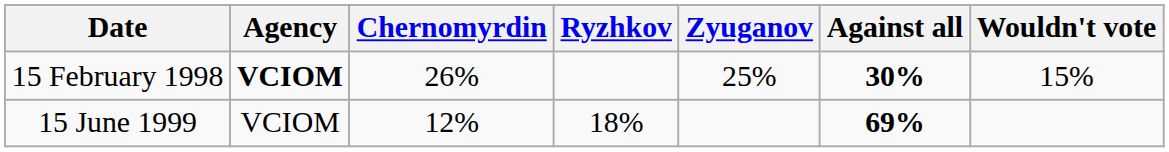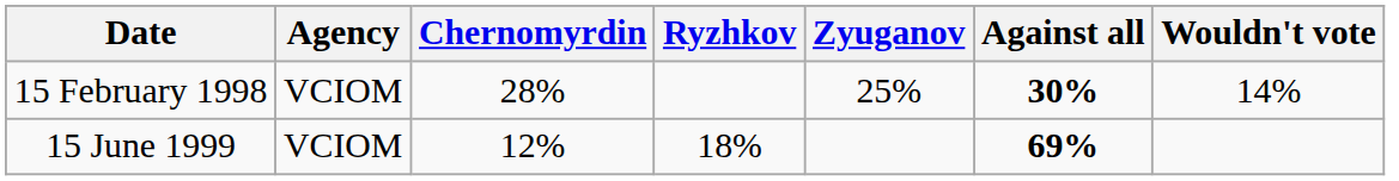15 February 1998 | Agency: bold -> normal
15 February 1998 | Chernomyrdin: 26% -> 28%
15 February 1998 | Wouldn't vote: 15% -> 14%
